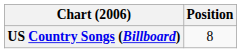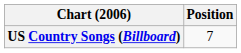US Country Songs (Billboard) | Position: 8 -> 7
